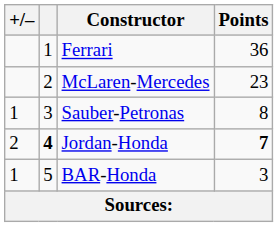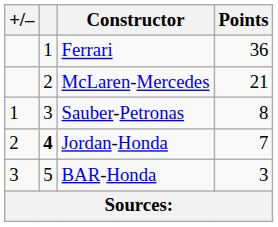McLaren-Mercedes | Points: 23 -> 21
Jordan-Honda | Points: bold -> normal
BAR-Honda | +/–: 1 -> 3
